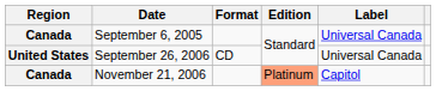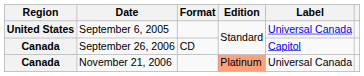September 6, 2005 | Region: Canada -> United States
September 26, 2006 | Region: United States -> Canada
September 26, 2006 | Label: Universal Canada -> Capitol
November 21, 2006 | Label: Capitol -> Universal Canada
